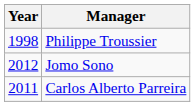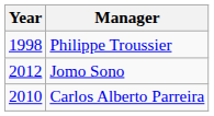Carlos Alberto Parreira | Year: 2011 -> 2010
